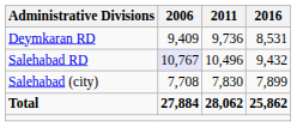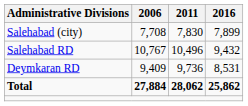rows swapped: Deymkaran RD <-> Salehabad (city)
Salehabad RD | 2006: lavender background -> no background
